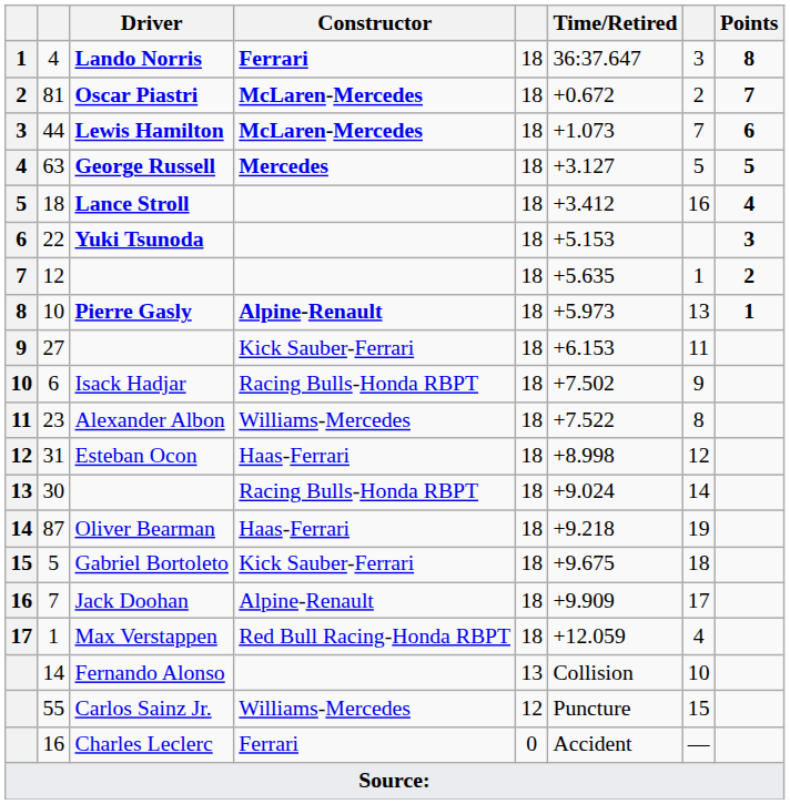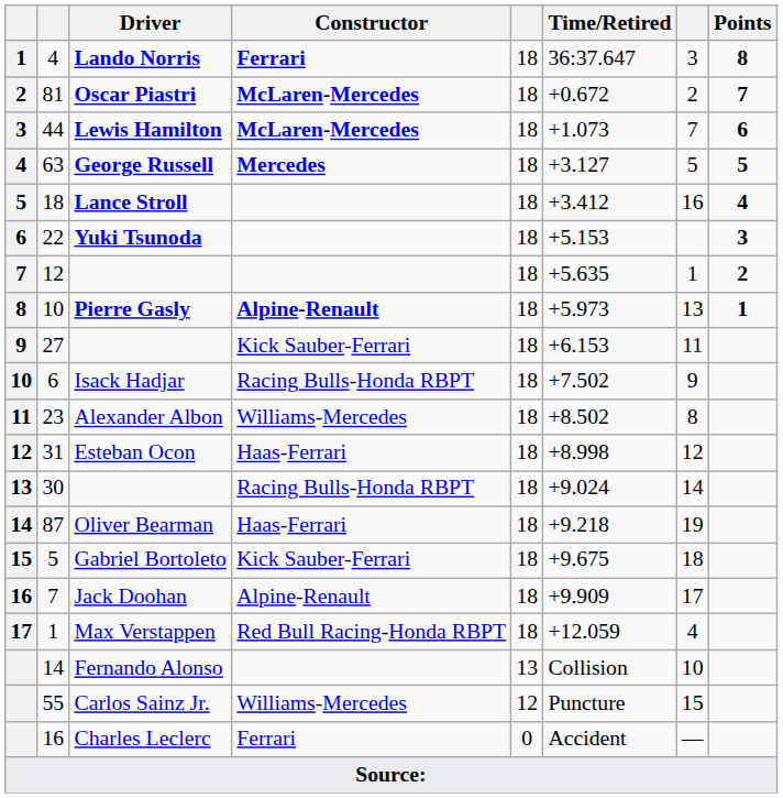Alexander Albon | Time/Retired: +7.522 -> +8.502
